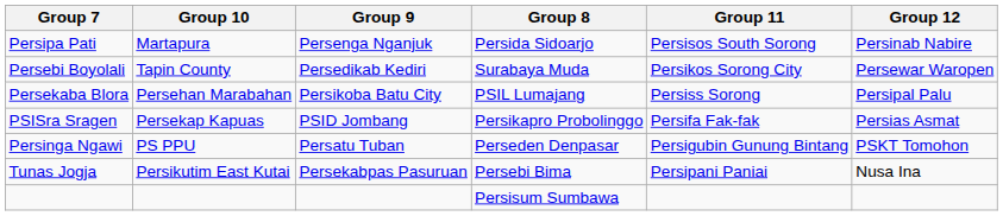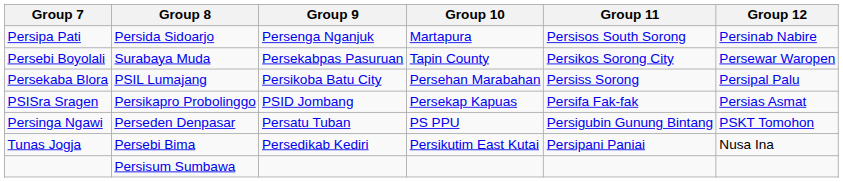columns swapped: Group 8 <-> Group 10
Persebi Boyolali | Group 9: Persedikab Kediri -> Persekabpas Pasuruan
Tunas Jogja | Group 9: Persekabpas Pasuruan -> Persedikab Kediri
